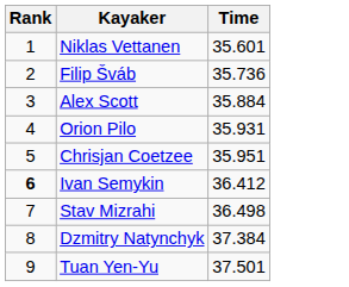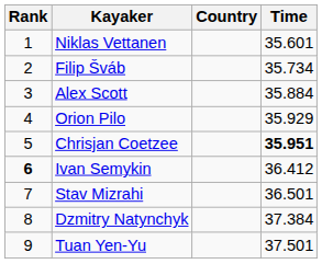+ column: Country
Filip Šváb | Time: 35.736 -> 35.734
Orion Pilo | Time: 35.931 -> 35.929
Chrisjan Coetzee | Time: normal -> bold
Stav Mizrahi | Time: 36.498 -> 36.501
